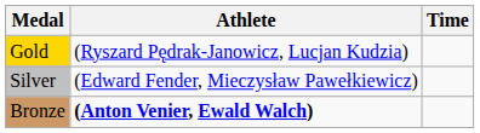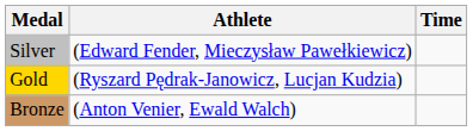rows swapped: Gold <-> Silver
Bronze | Athlete: bold -> normal
